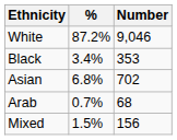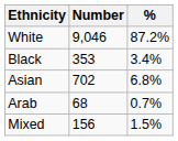columns swapped: Number <-> %
